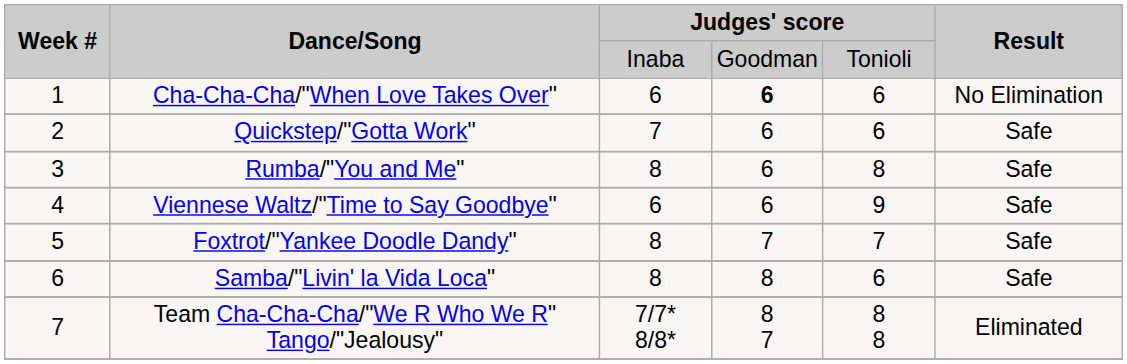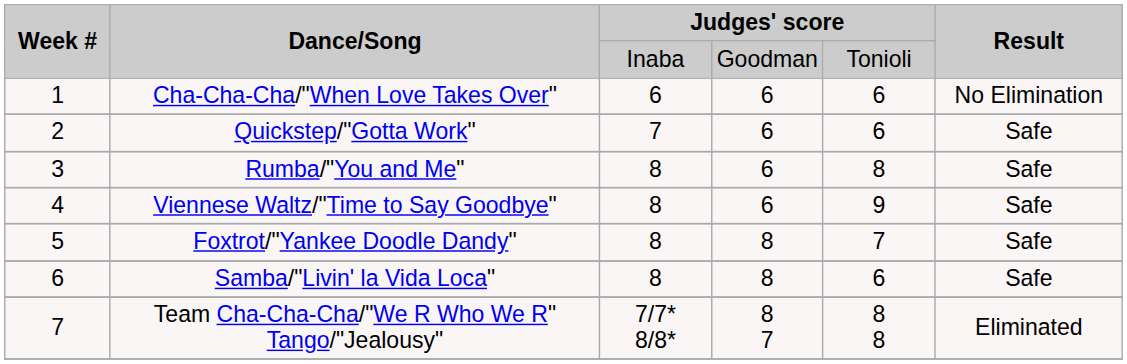Cha-Cha-Cha/"When Love Takes Over" | column 4: bold -> normal
Viennese Waltz/"Time to Say Goodbye" | column 3: 6 -> 8
Foxtrot/"Yankee Doodle Dandy" | column 4: 7 -> 8
